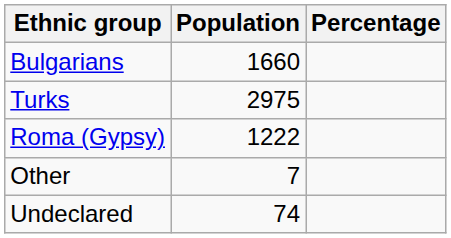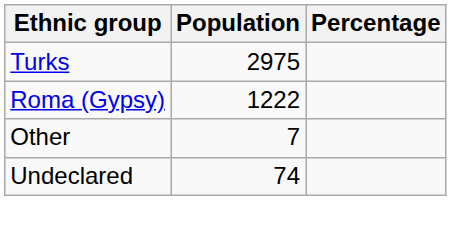- row: Bulgarians | 1660
